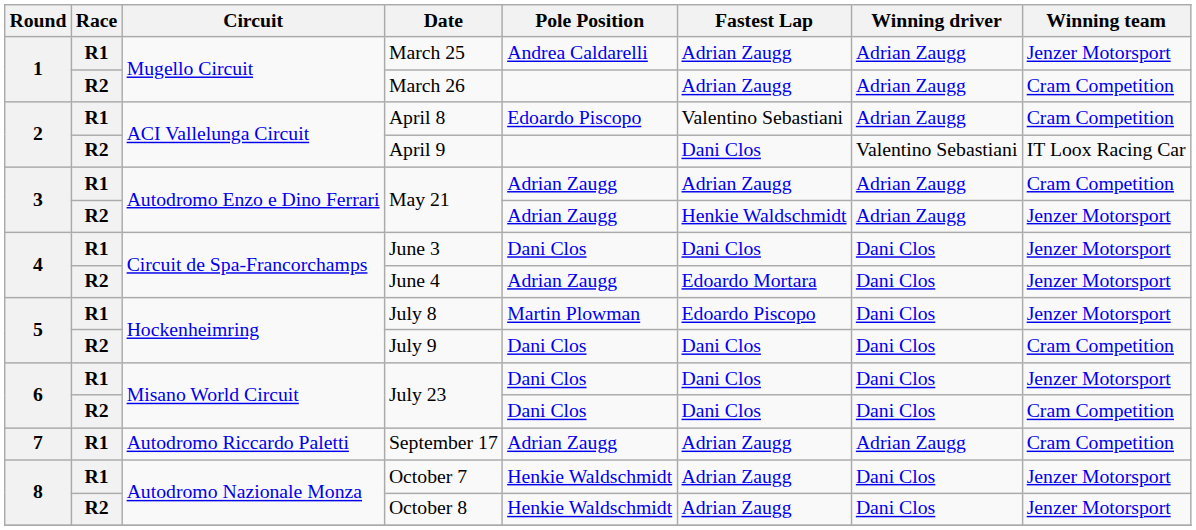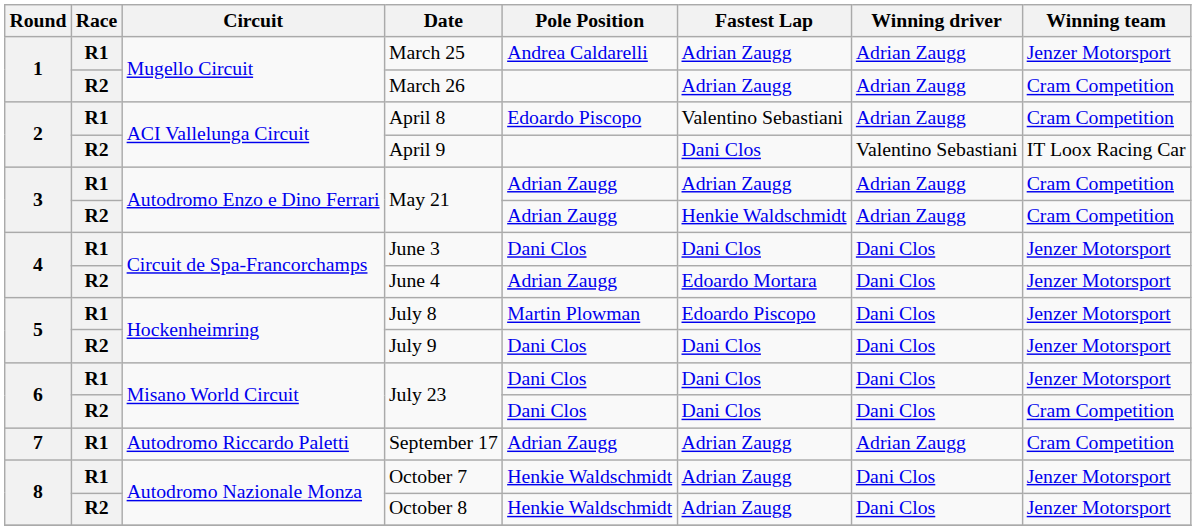R2 / May 21 | Winning team: Jenzer Motorsport -> Cram Competition
July 9 | Winning team: Cram Competition -> Jenzer Motorsport
